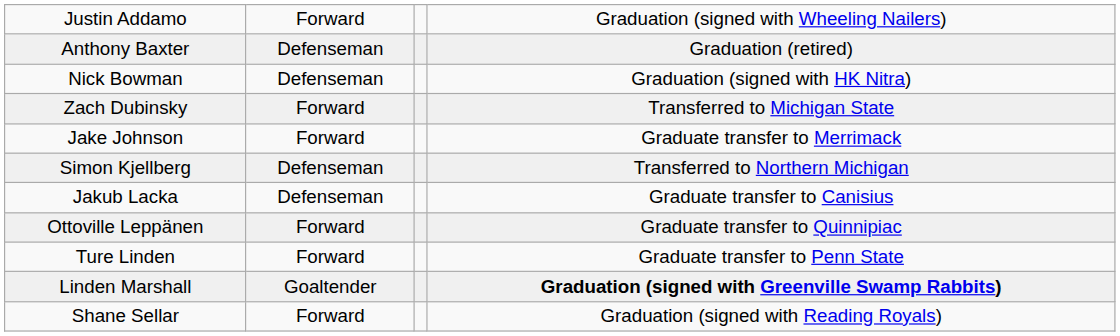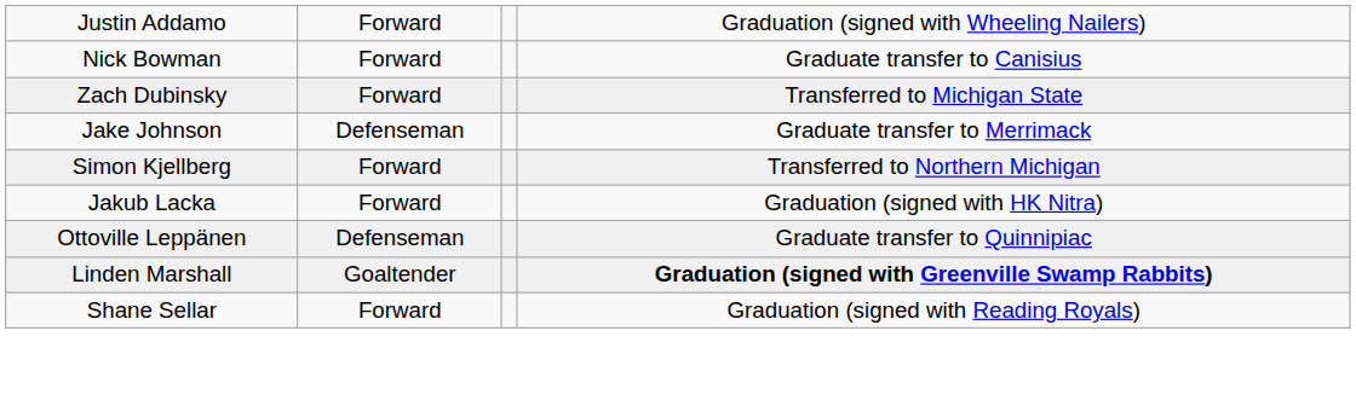- row: Anthony Baxter | Defenseman | Graduation (retired)
Nick Bowman | column 2: Defenseman -> Forward
Nick Bowman | column 4: Graduation (signed with HK Nitra) -> Graduate transfer to Canisius
Jake Johnson | column 2: Forward -> Defenseman
Simon Kjellberg | column 2: Defenseman -> Forward
Jakub Lacka | column 2: Defenseman -> Forward
Jakub Lacka | column 4: Graduate transfer to Canisius -> Graduation (signed with HK Nitra)
Ottoville Leppänen | column 2: Forward -> Defenseman
- row: Ture Linden | Forward | Graduate transfer to Penn State
